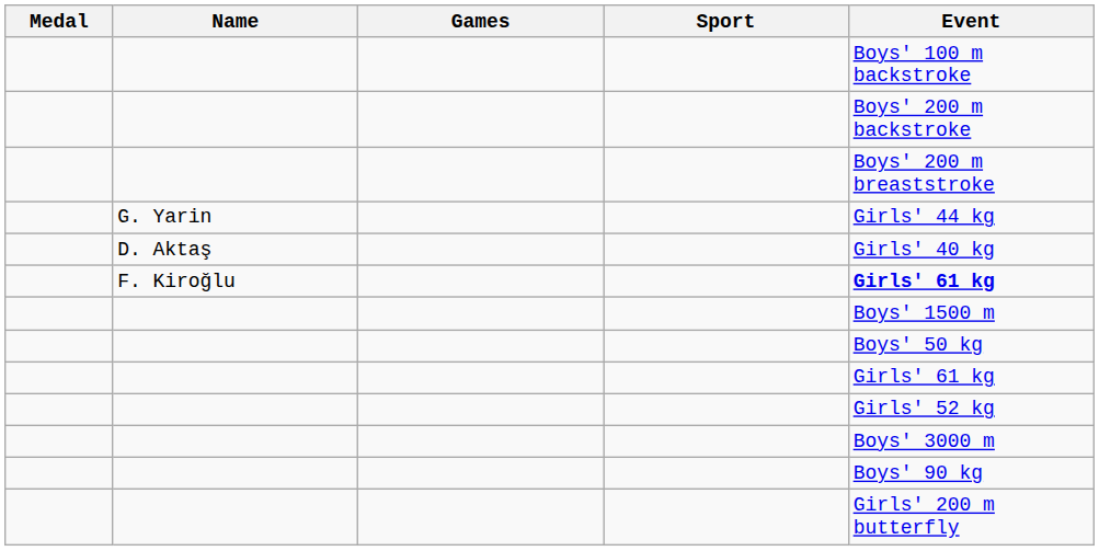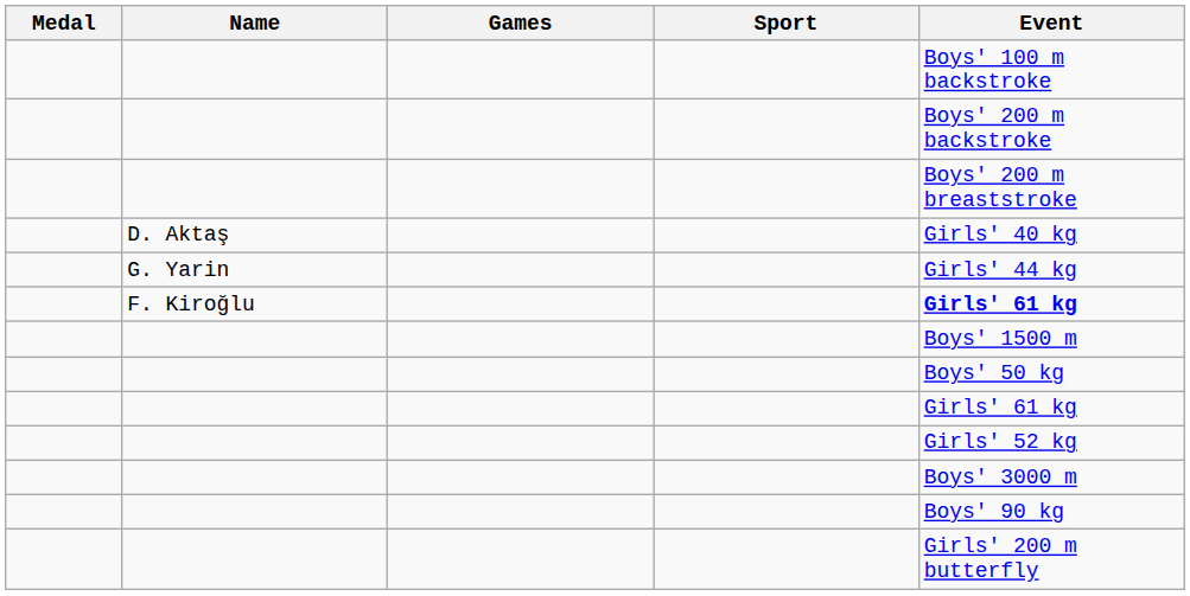rows swapped: G. Yarin <-> D. Aktaş
